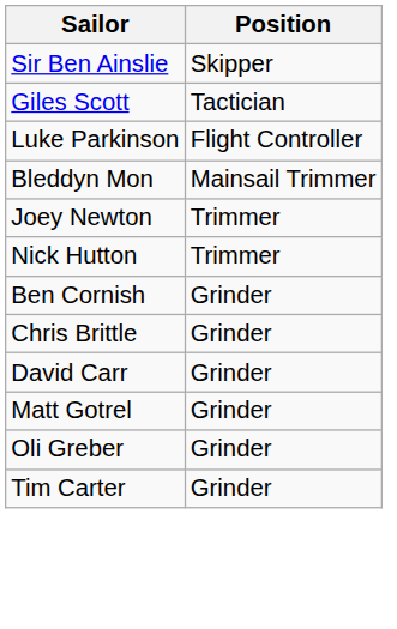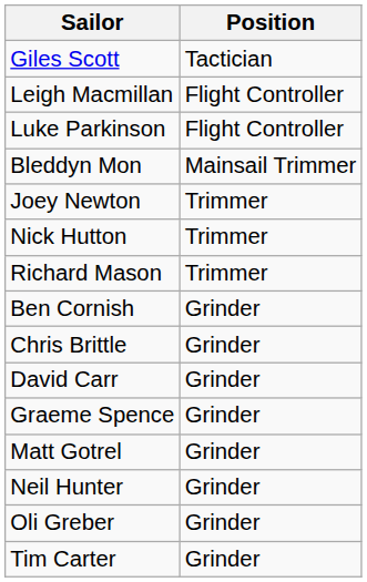- row: Sir Ben Ainslie | Skipper
+ row: Leigh Macmillan | Flight Controller
+ row: Richard Mason | Trimmer
+ row: Graeme Spence | Grinder
+ row: Neil Hunter | Grinder
